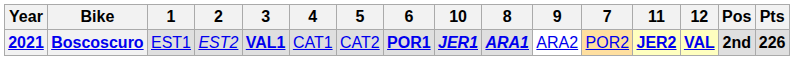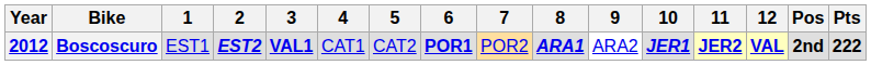columns swapped: 7 <-> 10
Boscoscuro | Year: 2021 -> 2012
Boscoscuro | 2: normal -> bold
Boscoscuro | Pts: 226 -> 222
